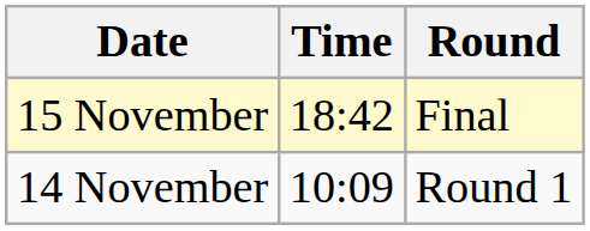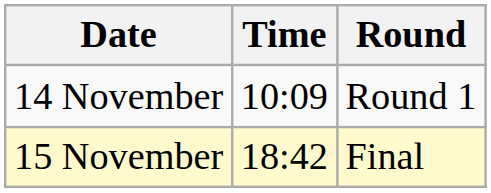rows swapped: 14 November <-> 15 November
